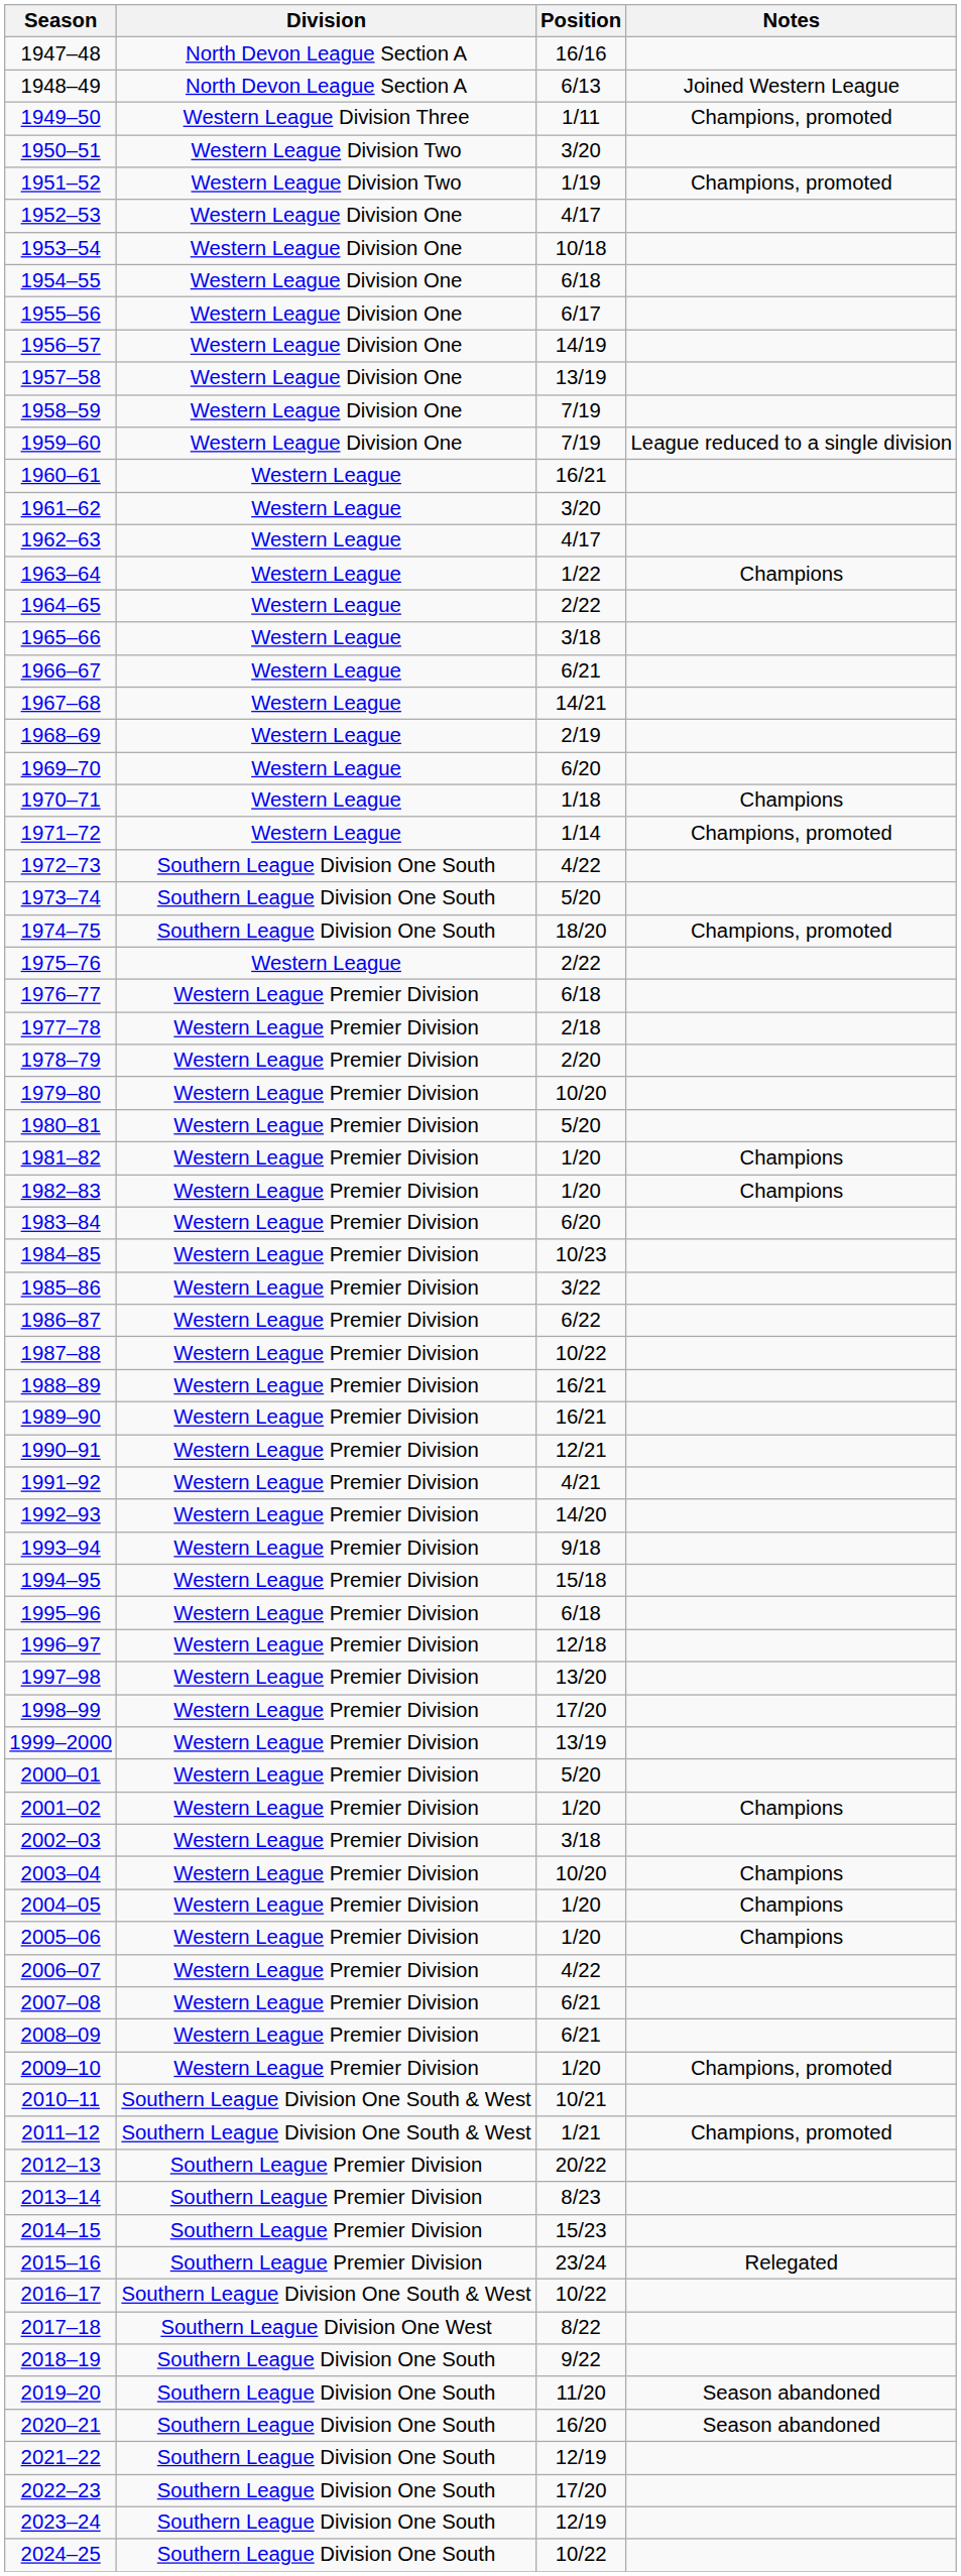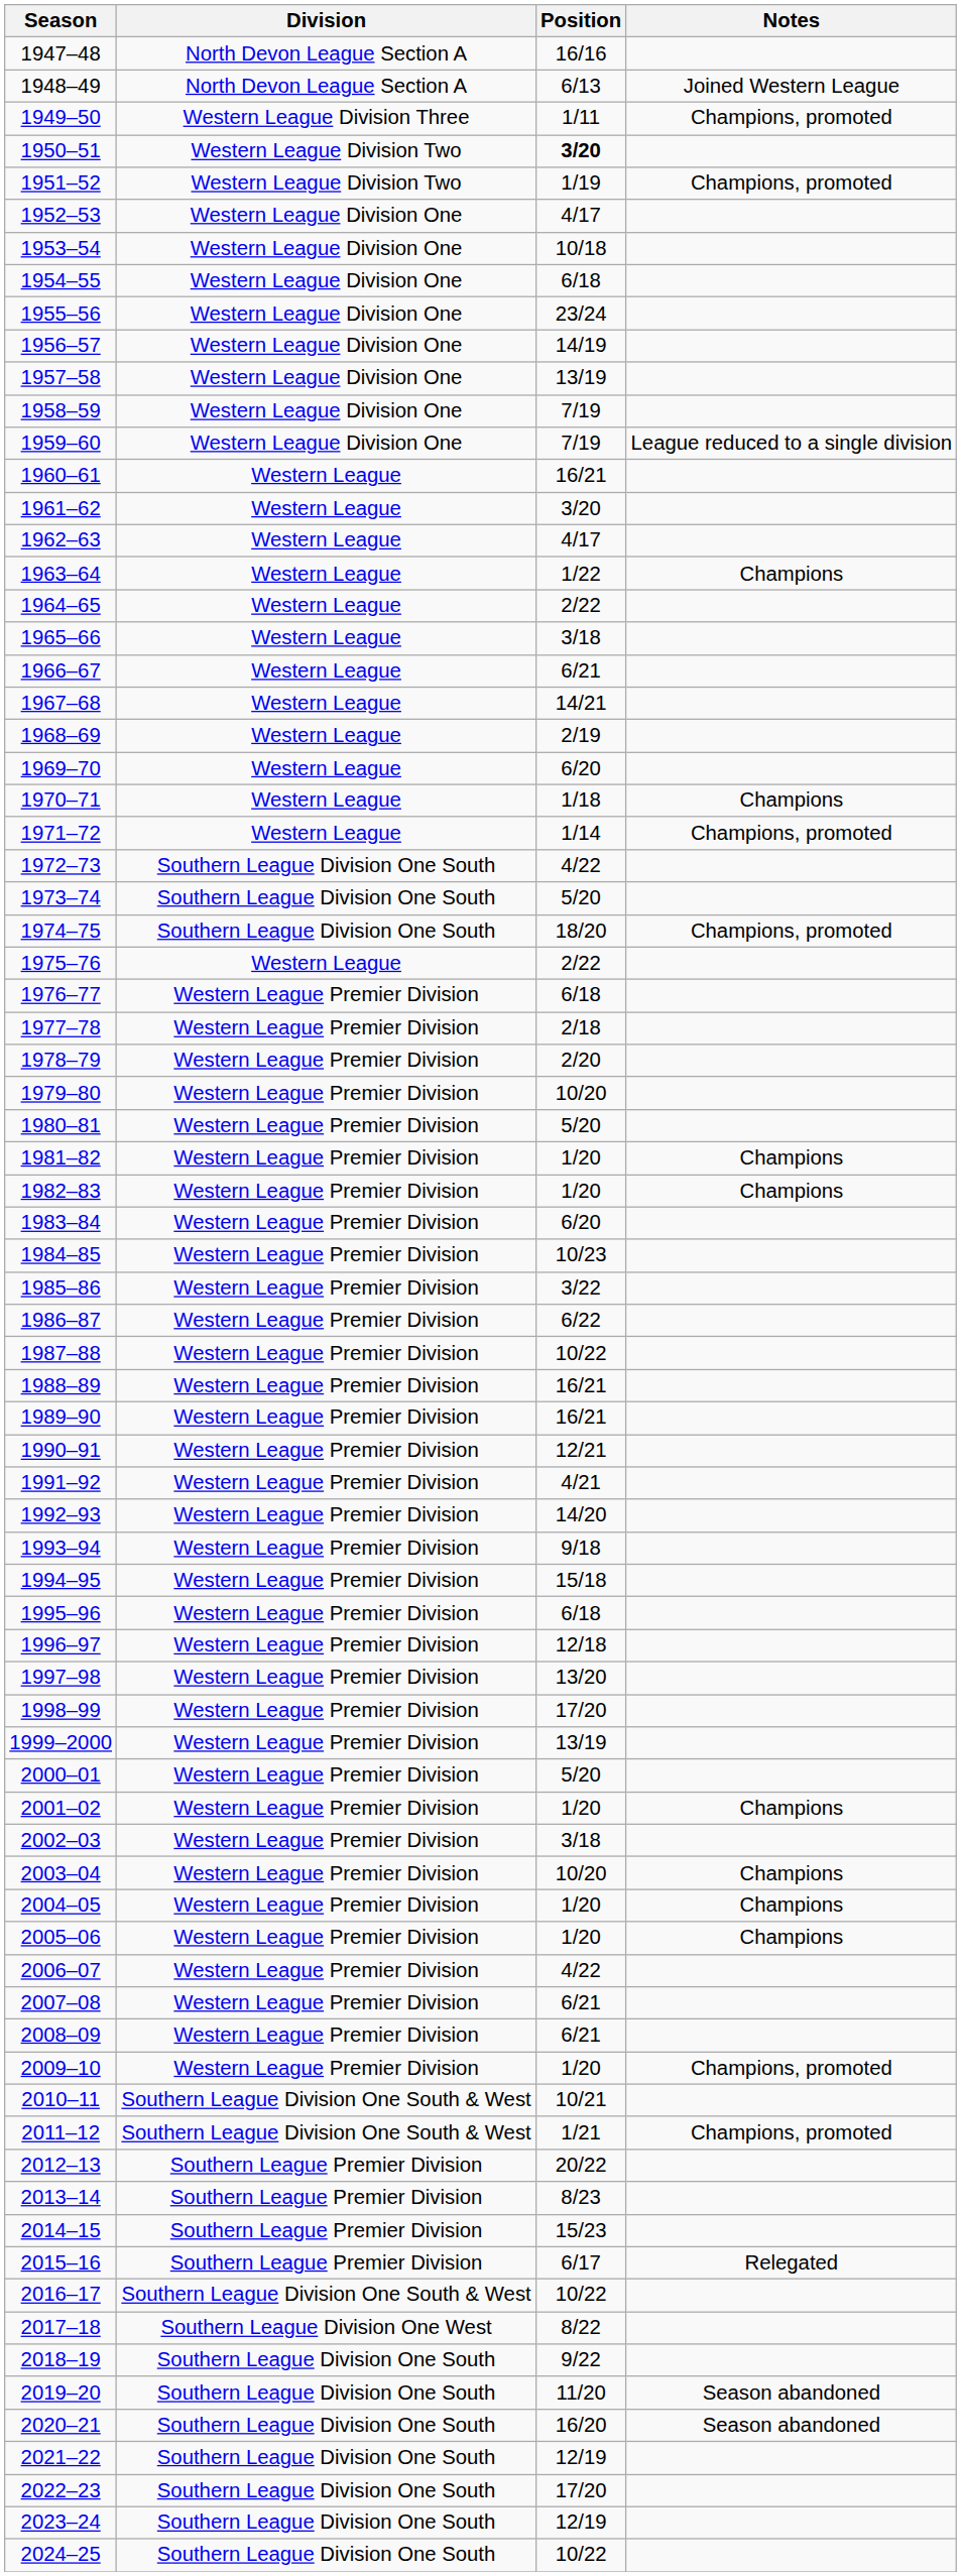1950–51 | Position: normal -> bold
1955–56 | Position: 6/17 -> 23/24
2015–16 | Position: 23/24 -> 6/17
